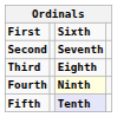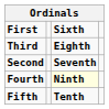rows swapped: Second <-> Third
Fifth | Sixth: lavender background -> no background
